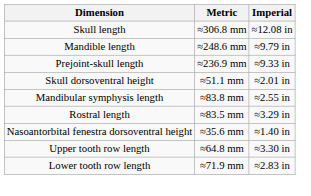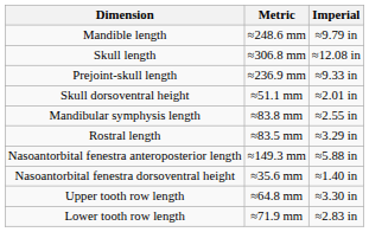rows swapped: Skull length <-> Mandible length
+ row: Nasoantorbital fenestra anteroposterior length | ≈149.3 mm | ≈5.88 in
